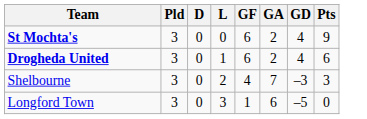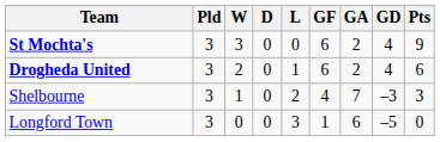+ column: W | 3 | 2 | 1 | 0
